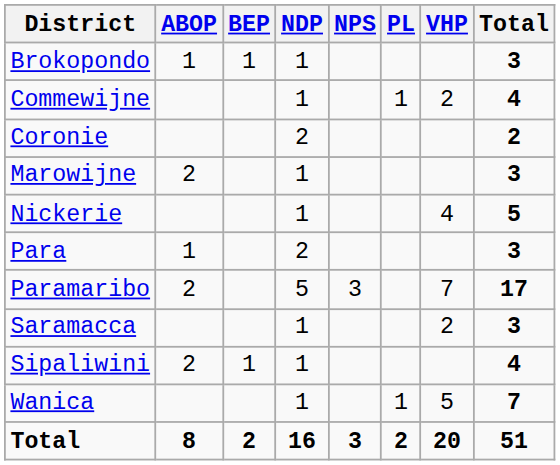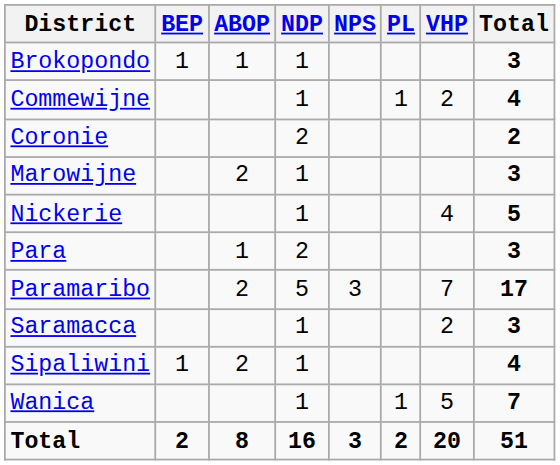columns swapped: ABOP <-> BEP
